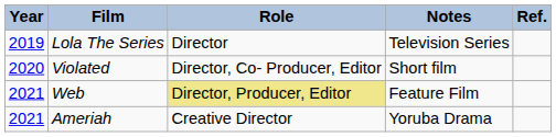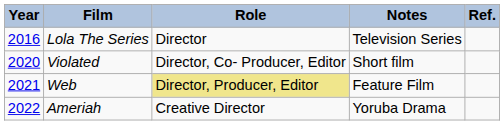Lola The Series | Year: 2019 -> 2016
Ameriah | Year: 2021 -> 2022
